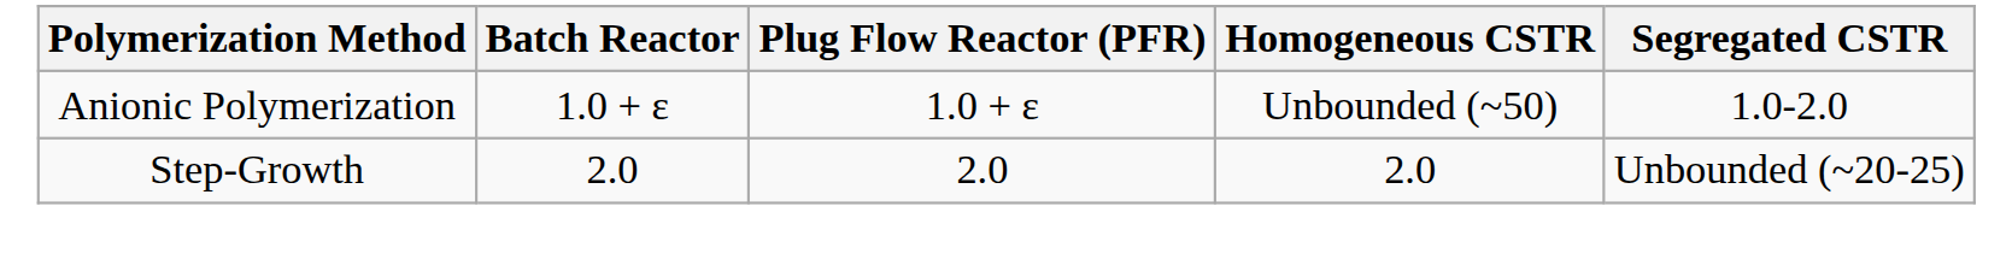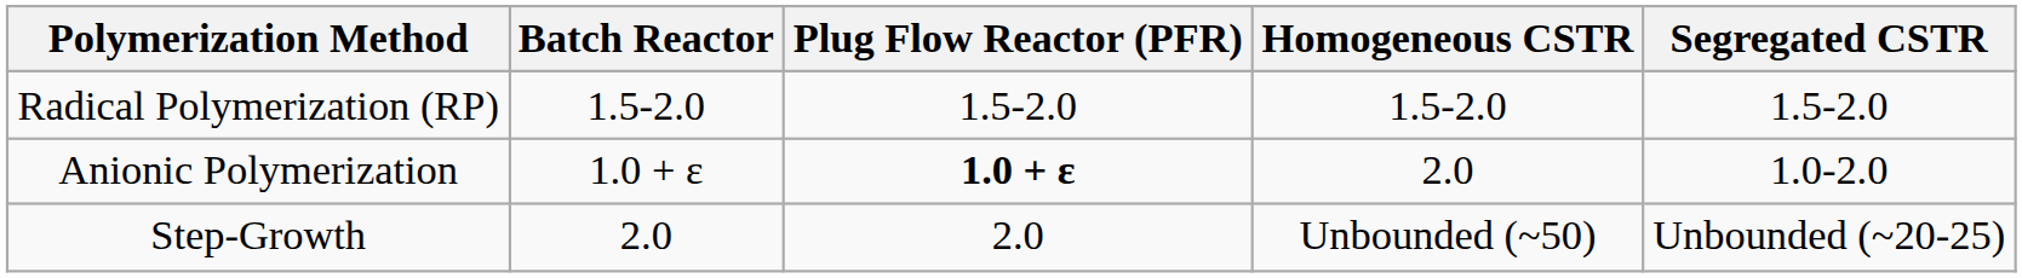+ row: Radical Polymerization (RP) | 1.5-2.0 | 1.5-2.0 | 1.5-2.0 | 1.5-2.0
Anionic Polymerization | Plug Flow Reactor (PFR): normal -> bold
Anionic Polymerization | Homogeneous CSTR: Unbounded (~50) -> 2.0
Step-Growth | Homogeneous CSTR: 2.0 -> Unbounded (~50)
